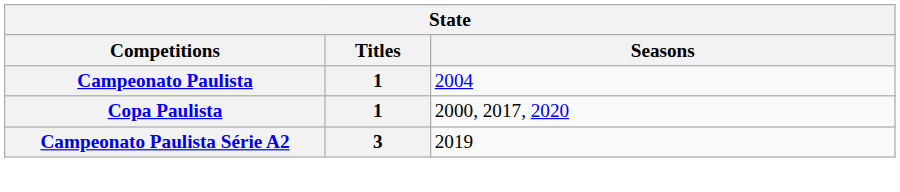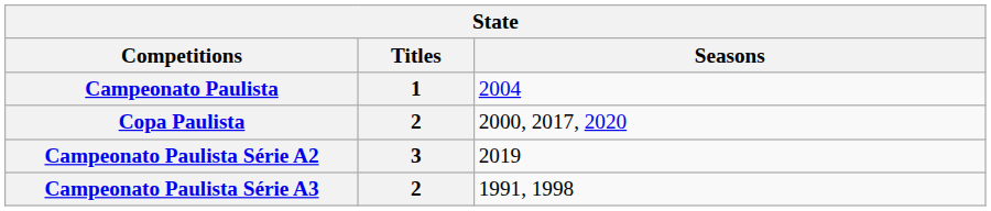Copa Paulista | Titles: 1 -> 2
+ row: Campeonato Paulista Série A3 | 2 | 1991, 1998
